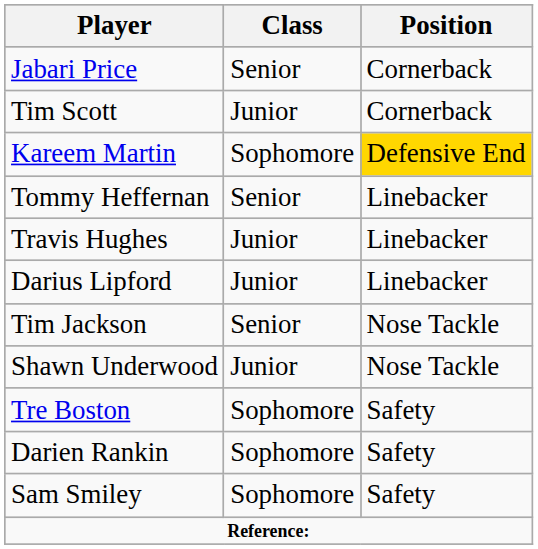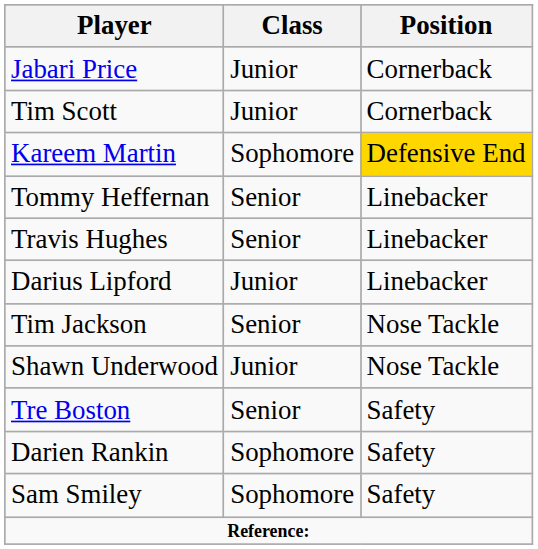Jabari Price | Class: Senior -> Junior
Travis Hughes | Class: Junior -> Senior
Tre Boston | Class: Sophomore -> Senior
